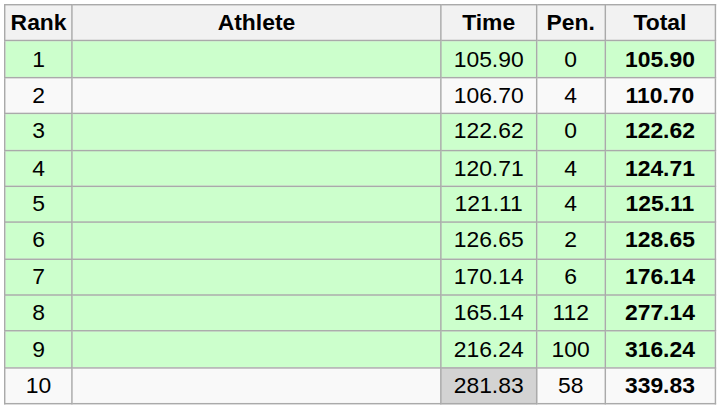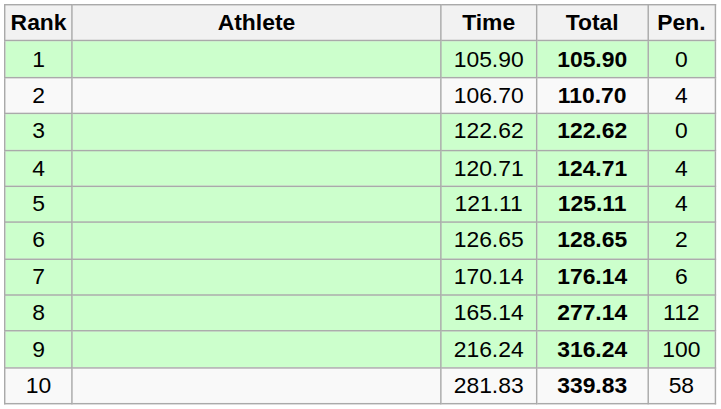columns swapped: Pen. <-> Total
10 | Time: lightgrey background -> no background
